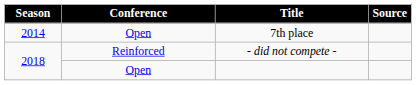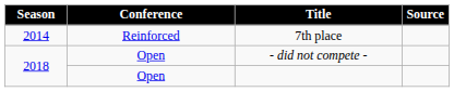7th place | Conference: Open -> Reinforced
- did not compete - | Conference: Reinforced -> Open
